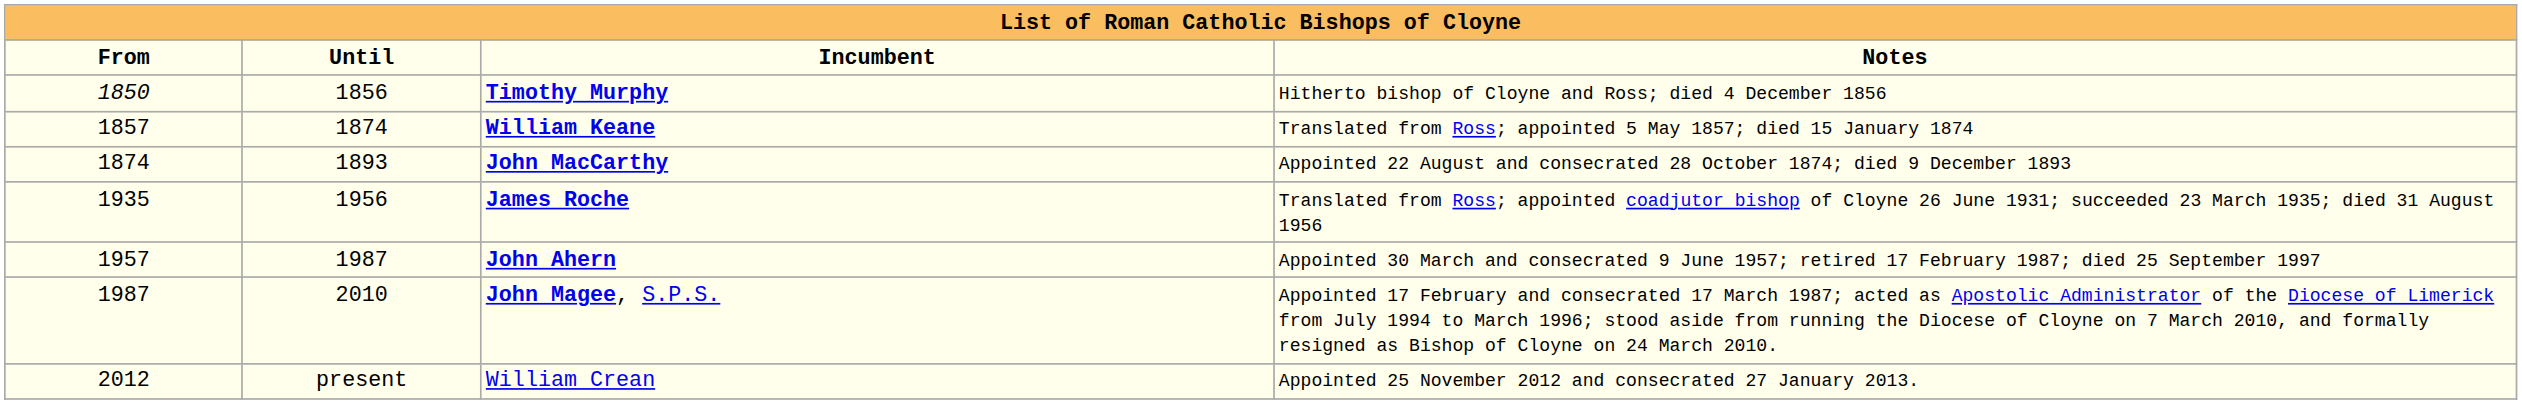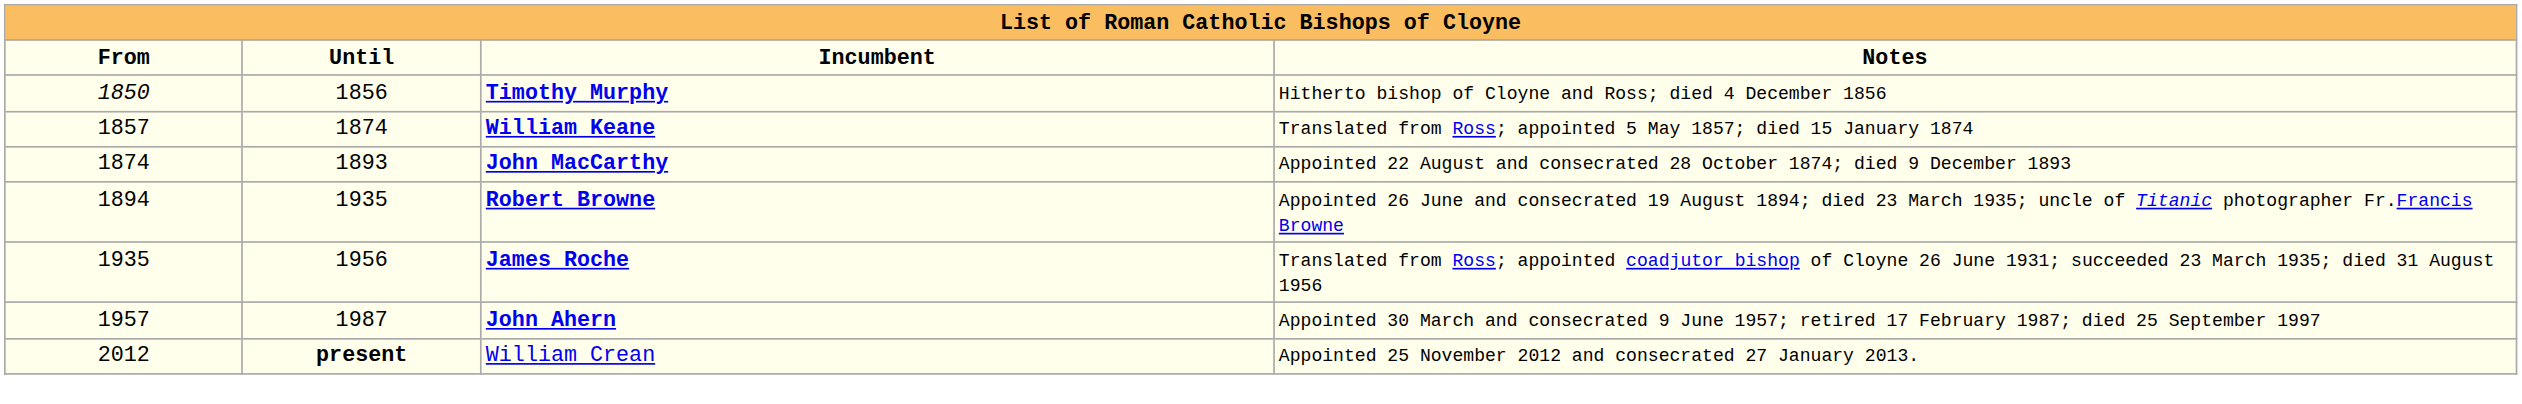+ row: 1894 | 1935 | Robert Browne | Appointed 26 June and consecrated 19 August 1894; died 23 March 1935; uncle of Titanic photographer Fr.Francis Browne
- row: 1987 | 2010 | John Magee, S.P.S. | Appointed 17 February and consecrated 17 March 1987; acted as Apostolic Administrator of the Diocese of Limerick from July 1994 to March 1996; stood aside from running the Diocese of Cloyne on 7 March 2010, and formally resigned as Bishop of Cloyne on 24 March 2010.
William Crean | Until: normal -> bold
